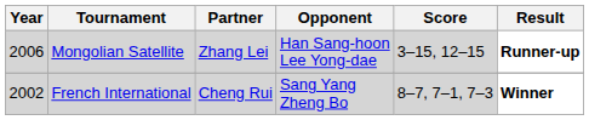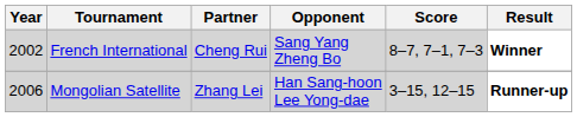rows swapped: Mongolian Satellite <-> French International
